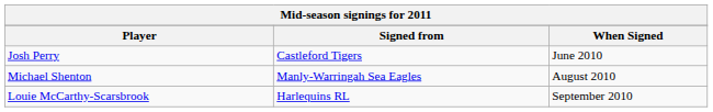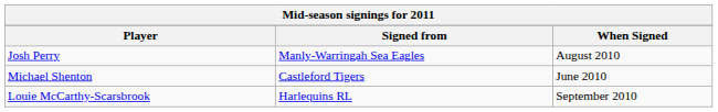Josh Perry | Signed from: Castleford Tigers -> Manly-Warringah Sea Eagles
Josh Perry | When Signed: June 2010 -> August 2010
Michael Shenton | Signed from: Manly-Warringah Sea Eagles -> Castleford Tigers
Michael Shenton | When Signed: August 2010 -> June 2010
